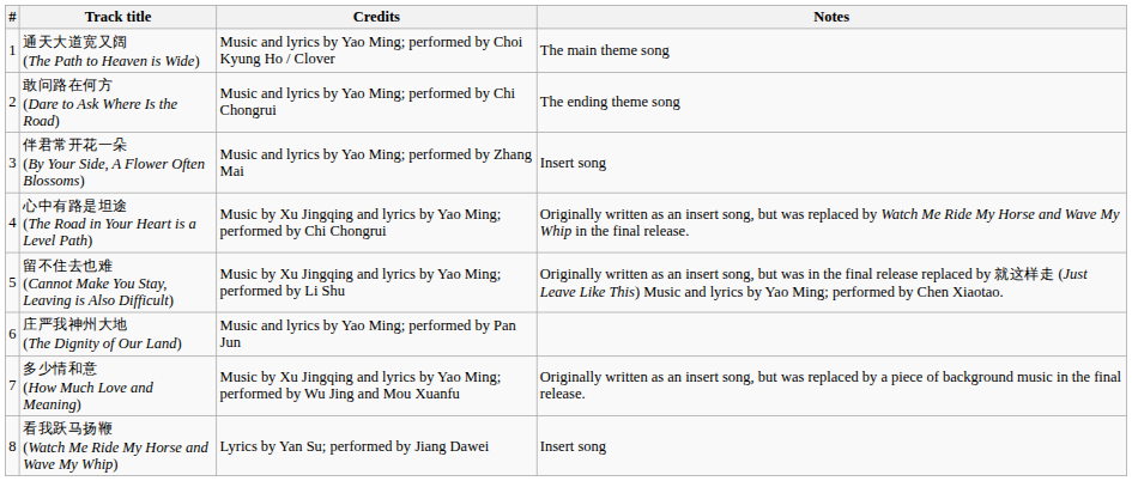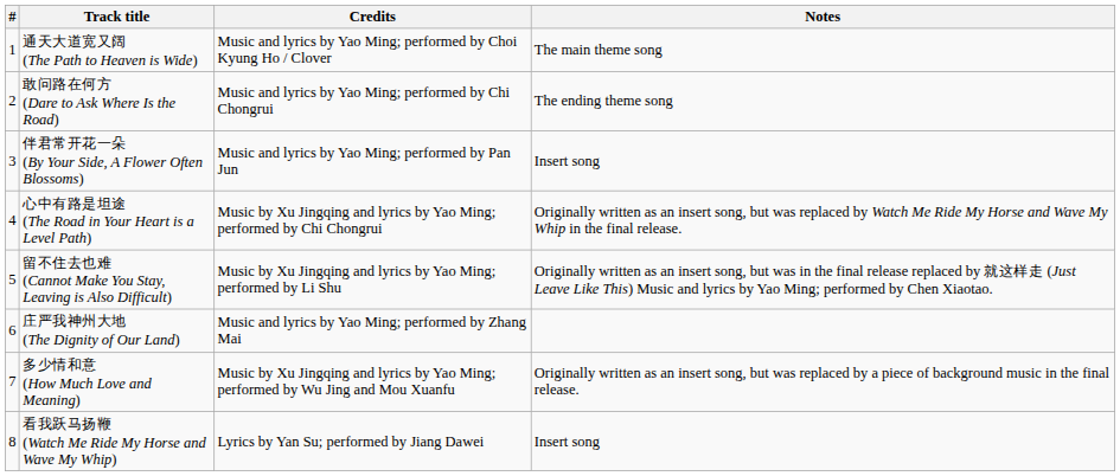伴君常开花一朵 (By Your Side, A Flower Often Blossoms) | Credits: Music and lyrics by Yao Ming; performed by Zhang Mai -> Music and lyrics by Yao Ming; performed by Pan Jun
庄严我神州大地 (The Dignity of Our Land) | Credits: Music and lyrics by Yao Ming; performed by Pan Jun -> Music and lyrics by Yao Ming; performed by Zhang Mai
